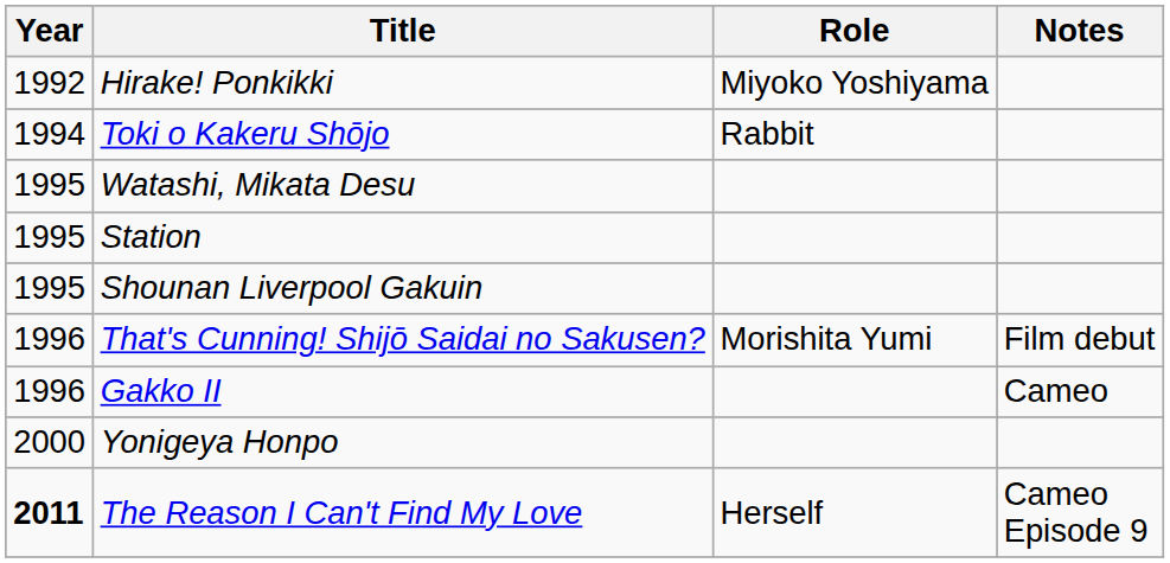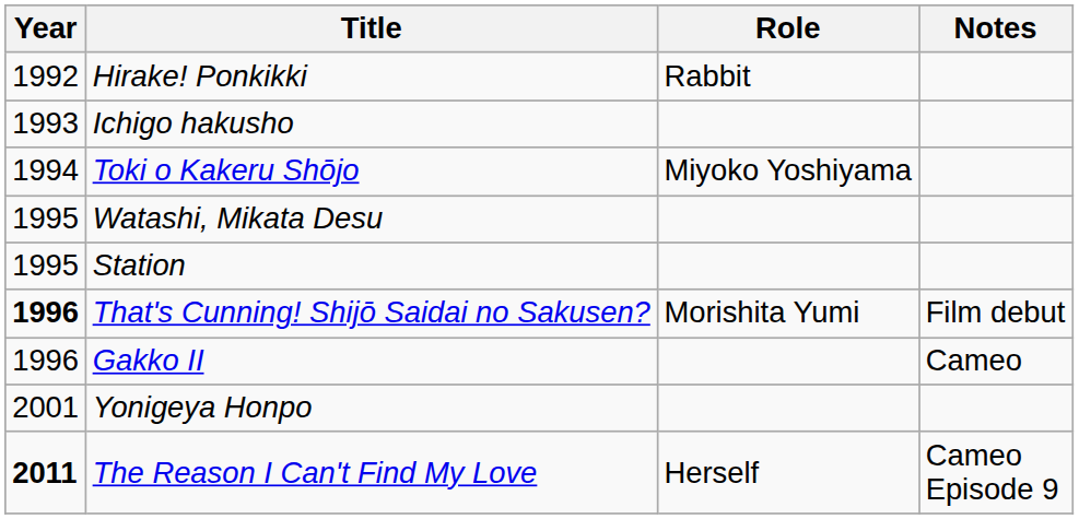Hirake! Ponkikki | Role: Miyoko Yoshiyama -> Rabbit
+ row: 1993 | Ichigo hakusho
Toki o Kakeru Shōjo | Role: Rabbit -> Miyoko Yoshiyama
- row: 1995 | Shounan Liverpool Gakuin
That's Cunning! Shijō Saidai no Sakusen? | Year: normal -> bold
Yonigeya Honpo | Year: 2000 -> 2001
